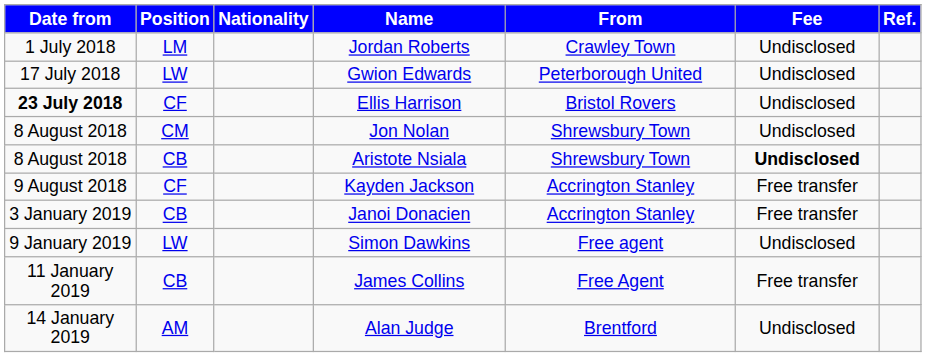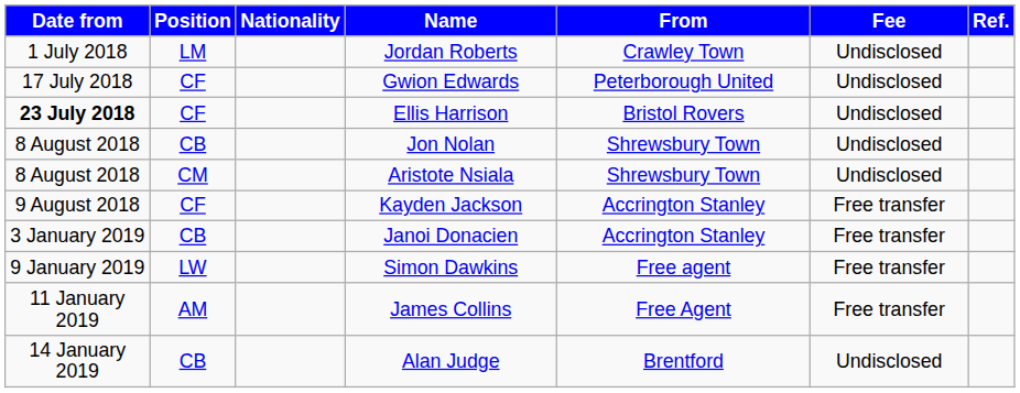Gwion Edwards | Position: LW -> CF
Jon Nolan | Position: CM -> CB
Aristote Nsiala | Position: CB -> CM
Aristote Nsiala | Fee: bold -> normal
Simon Dawkins | Fee: Undisclosed -> Free transfer
James Collins | Position: CB -> AM
Alan Judge | Position: AM -> CB
